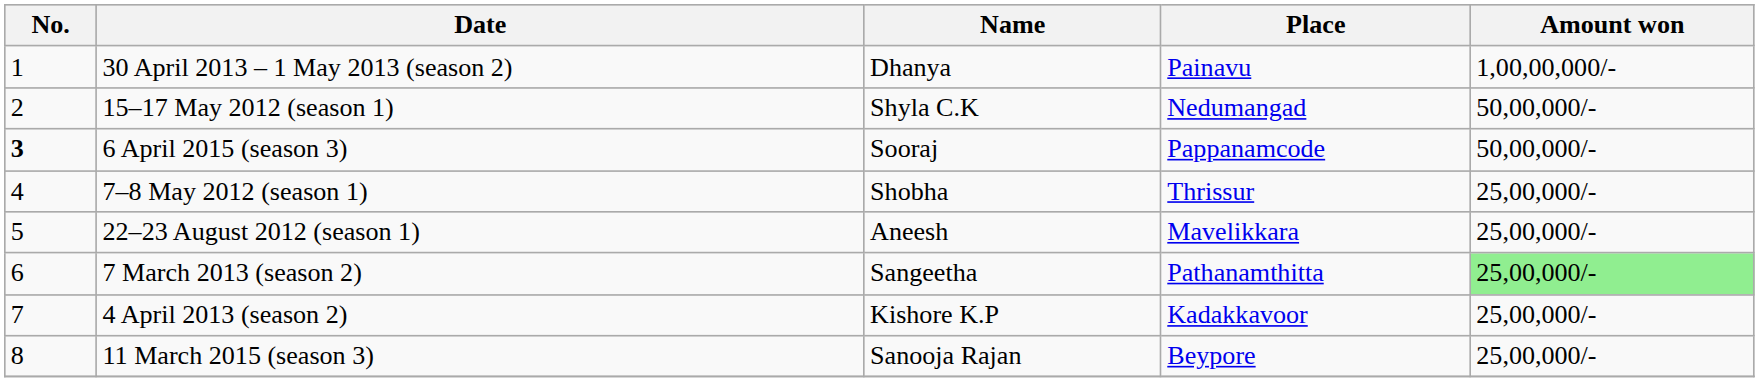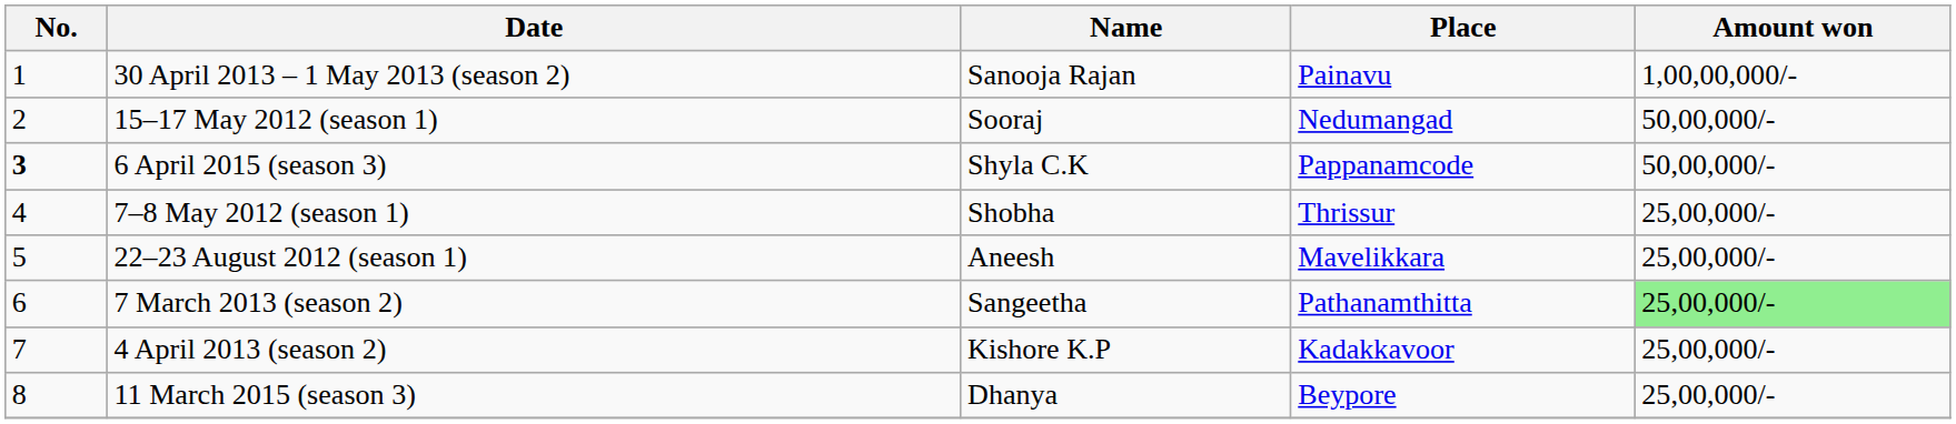30 April 2013 – 1 May 2013 (season 2) | Name: Dhanya -> Sanooja Rajan
15–17 May 2012 (season 1) | Name: Shyla C.K -> Sooraj
6 April 2015 (season 3) | Name: Sooraj -> Shyla C.K
11 March 2015 (season 3) | Name: Sanooja Rajan -> Dhanya
